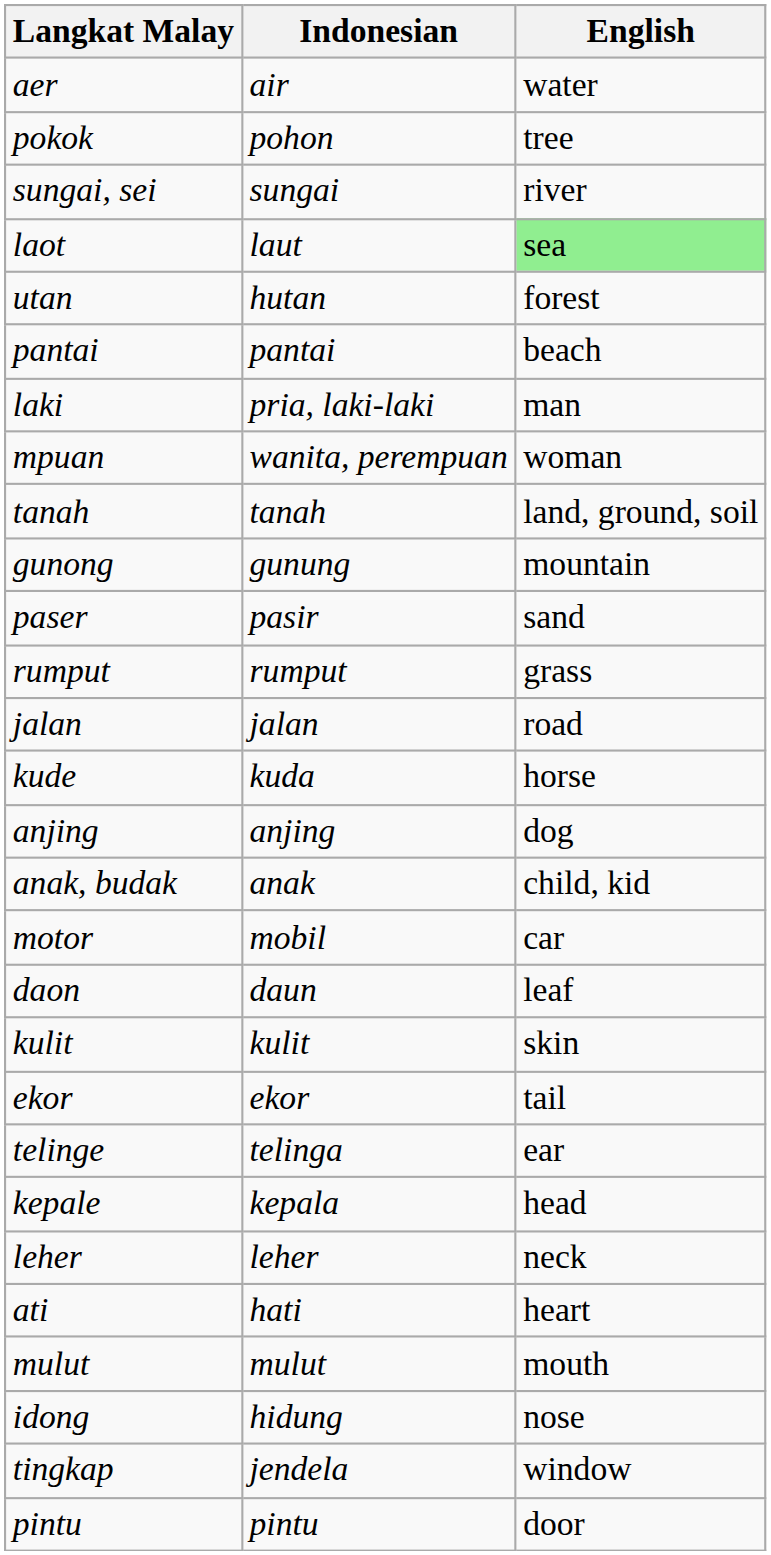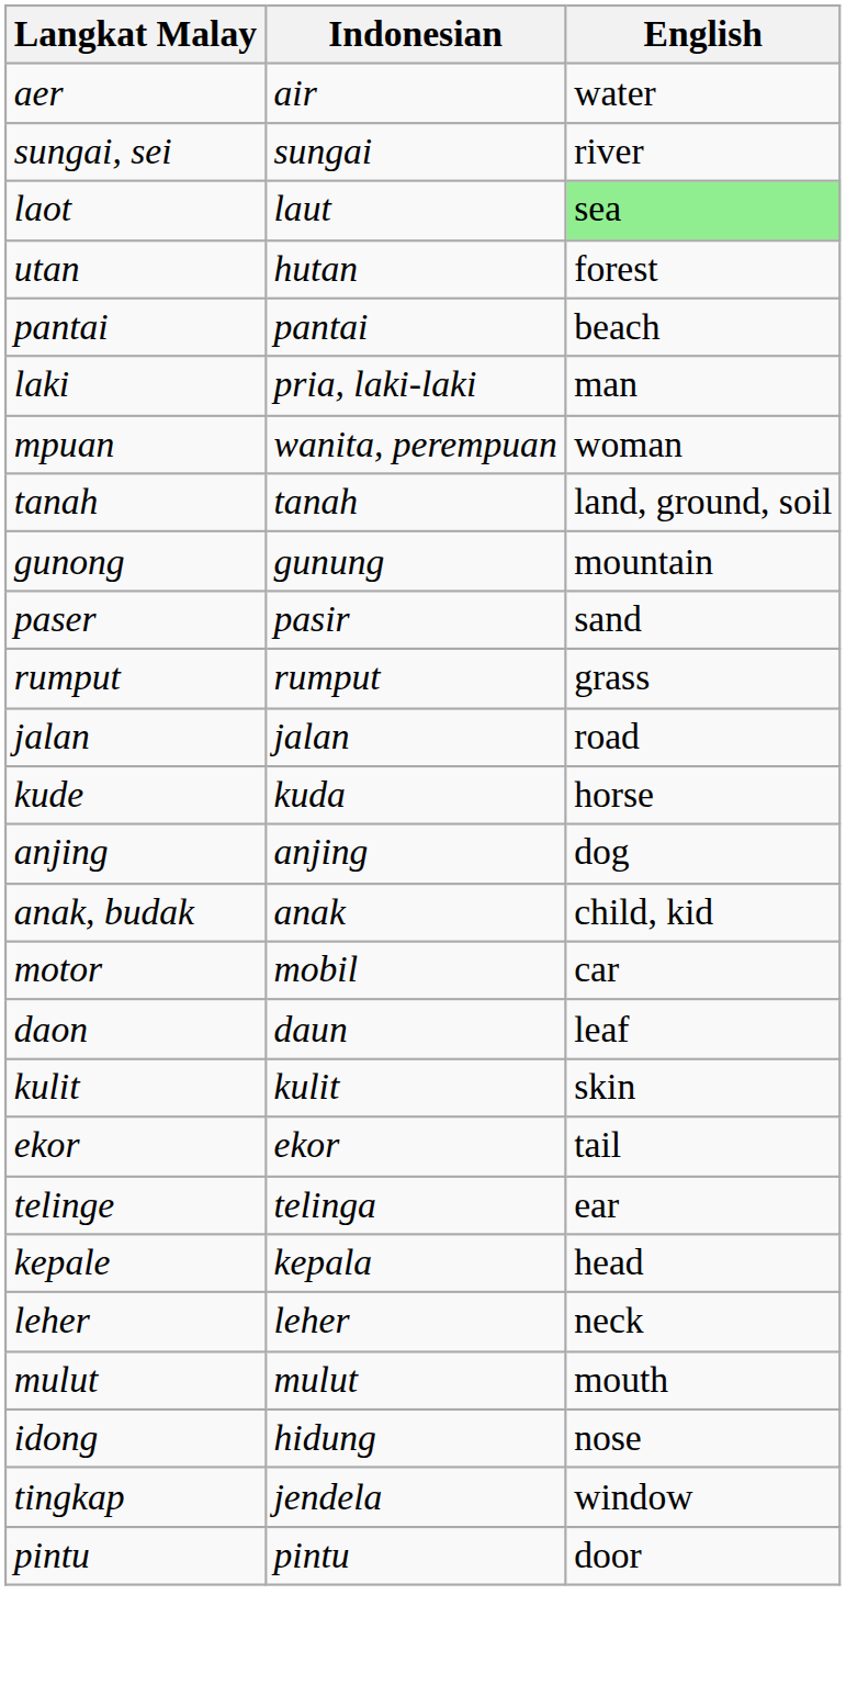- row: pokok | pohon | tree
- row: ati | hati | heart
